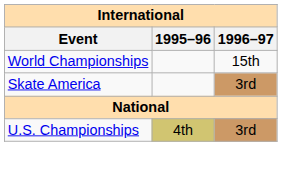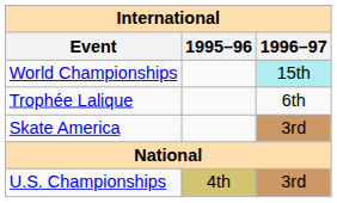World Championships | 1996–97: no background -> paleturquoise background
+ row: Trophée Lalique | 6th
